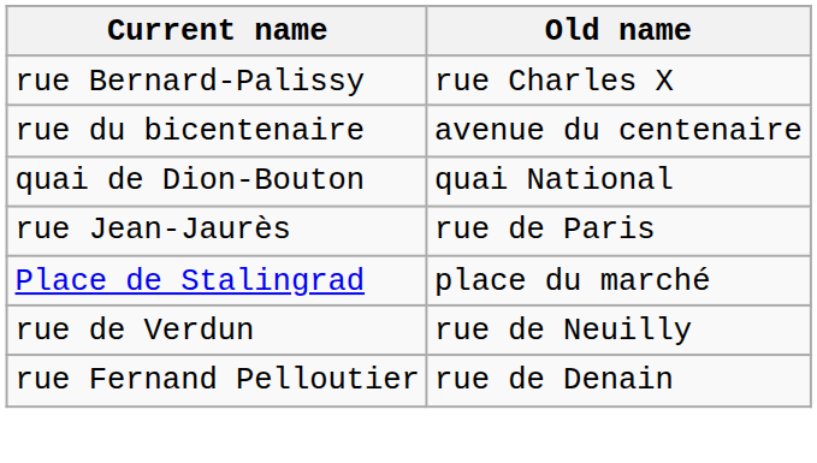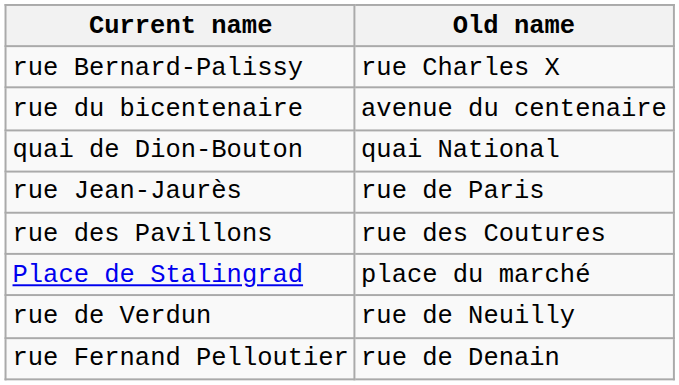+ row: rue des Pavillons | rue des Coutures
